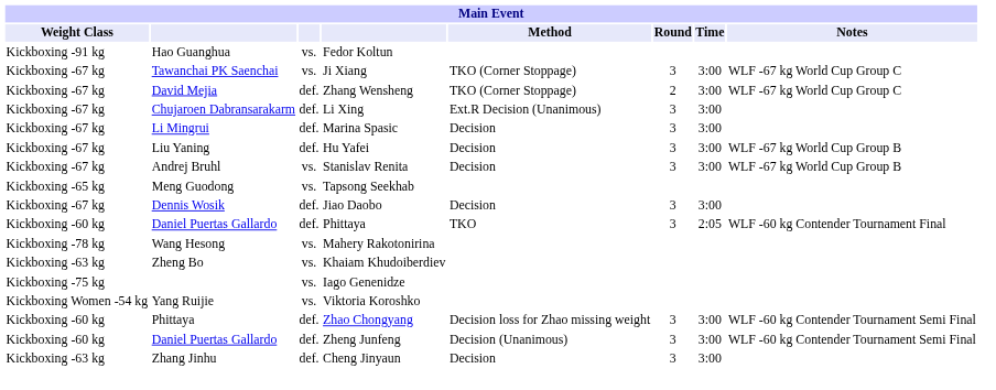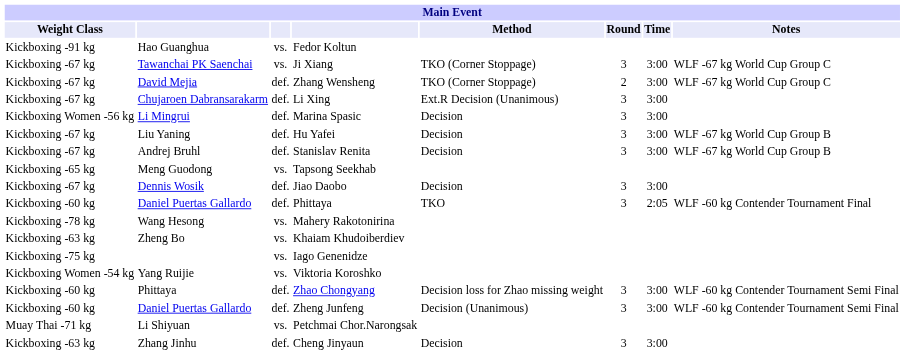Marina Spasic | Weight Class: Kickboxing -67 kg -> Kickboxing Women -56 kg
Stanislav Renita | column 3: vs. -> def.
+ row: Muay Thai -71 kg | Li Shiyuan | vs. | Petchmai Chor.Narongsak
